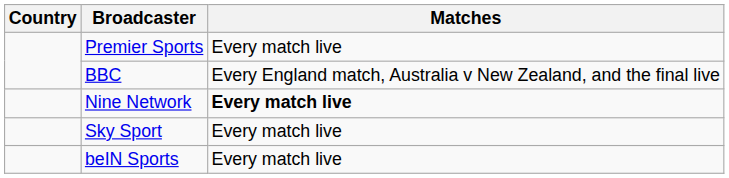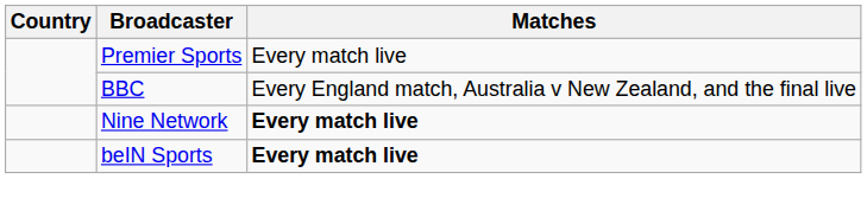- row: Sky Sport | Every match live
beIN Sports | Matches: normal -> bold
